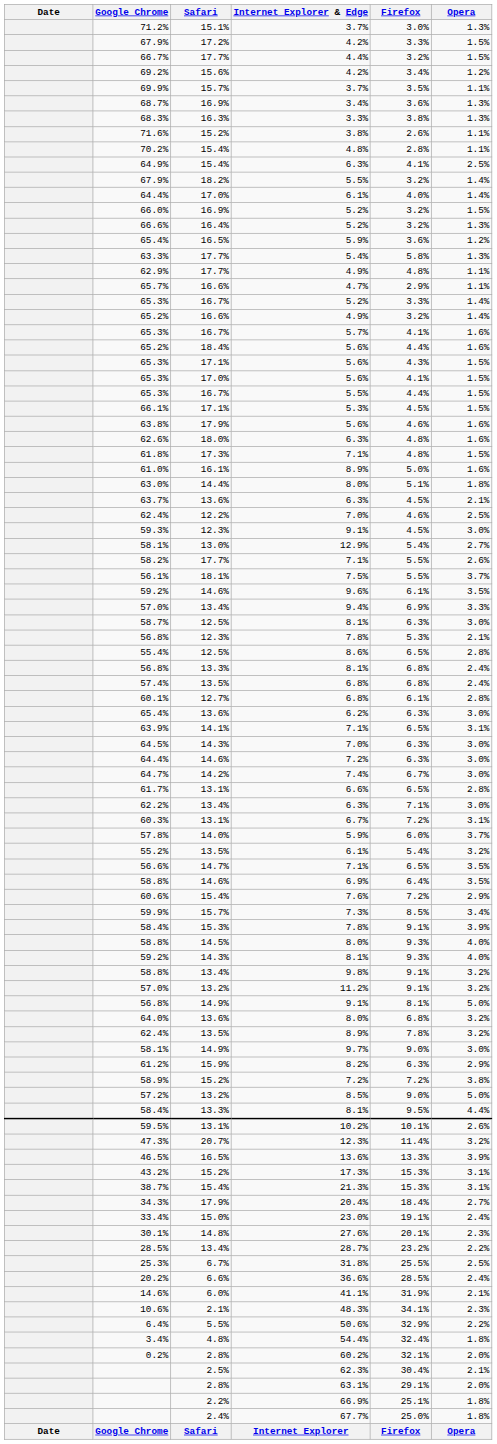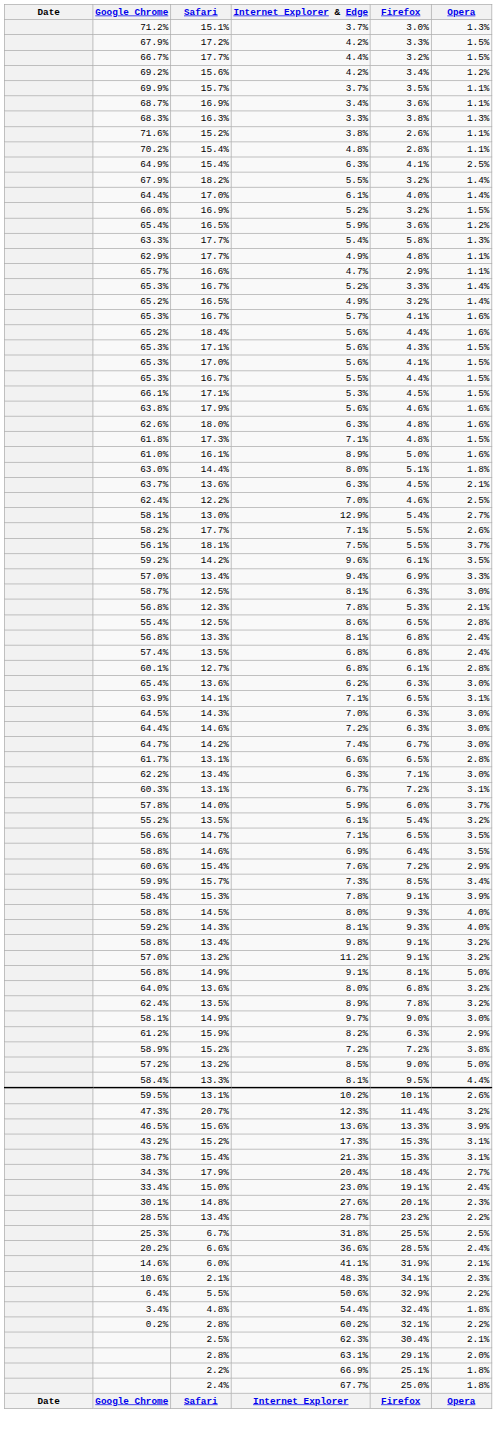68.7% | Opera: 1.3% -> 1.1%
- row: 66.6% | 16.4% | 5.2% | 3.2% | 1.3%
65.2% / 4.9% | Safari: 16.6% -> 16.5%
- row: 59.3% | 12.3% | 9.1% | 4.5% | 3.0%
59.2% / 9.6% | Safari: 14.6% -> 14.2%
46.5% | Safari: 16.5% -> 15.6%
0.2% | Opera: 2.0% -> 2.2%
